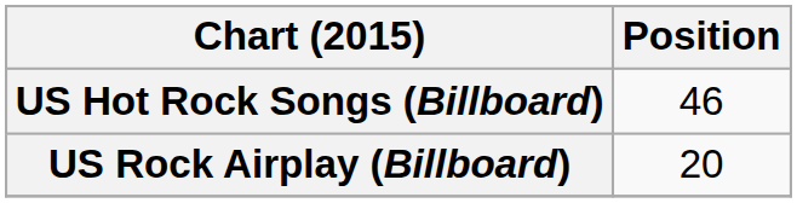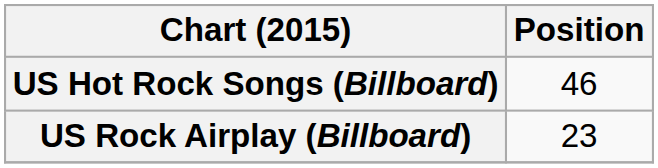US Rock Airplay (Billboard) | Position: 20 -> 23
